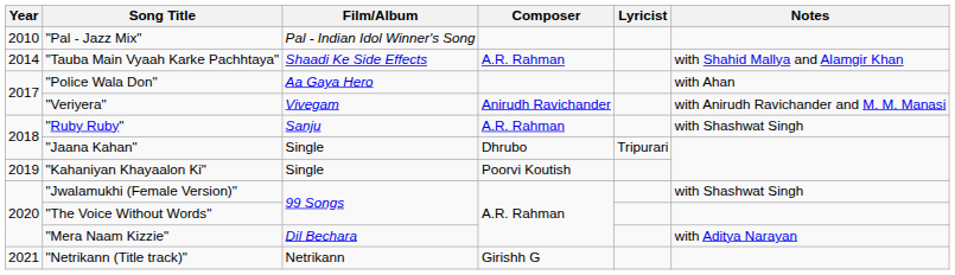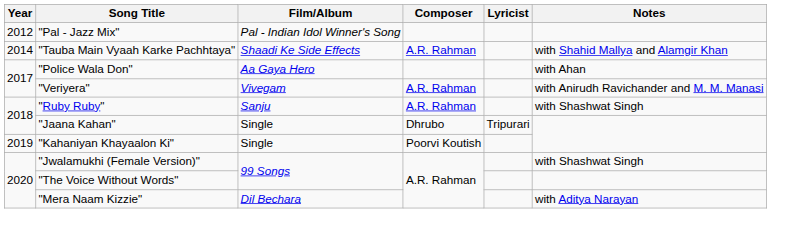"Pal - Jazz Mix" | Year: 2010 -> 2012
"Veriyera" | Composer: Anirudh Ravichander -> A.R. Rahman
- row: 2021 | "Netrikann (Title track)" | Netrikann | Girishh G
